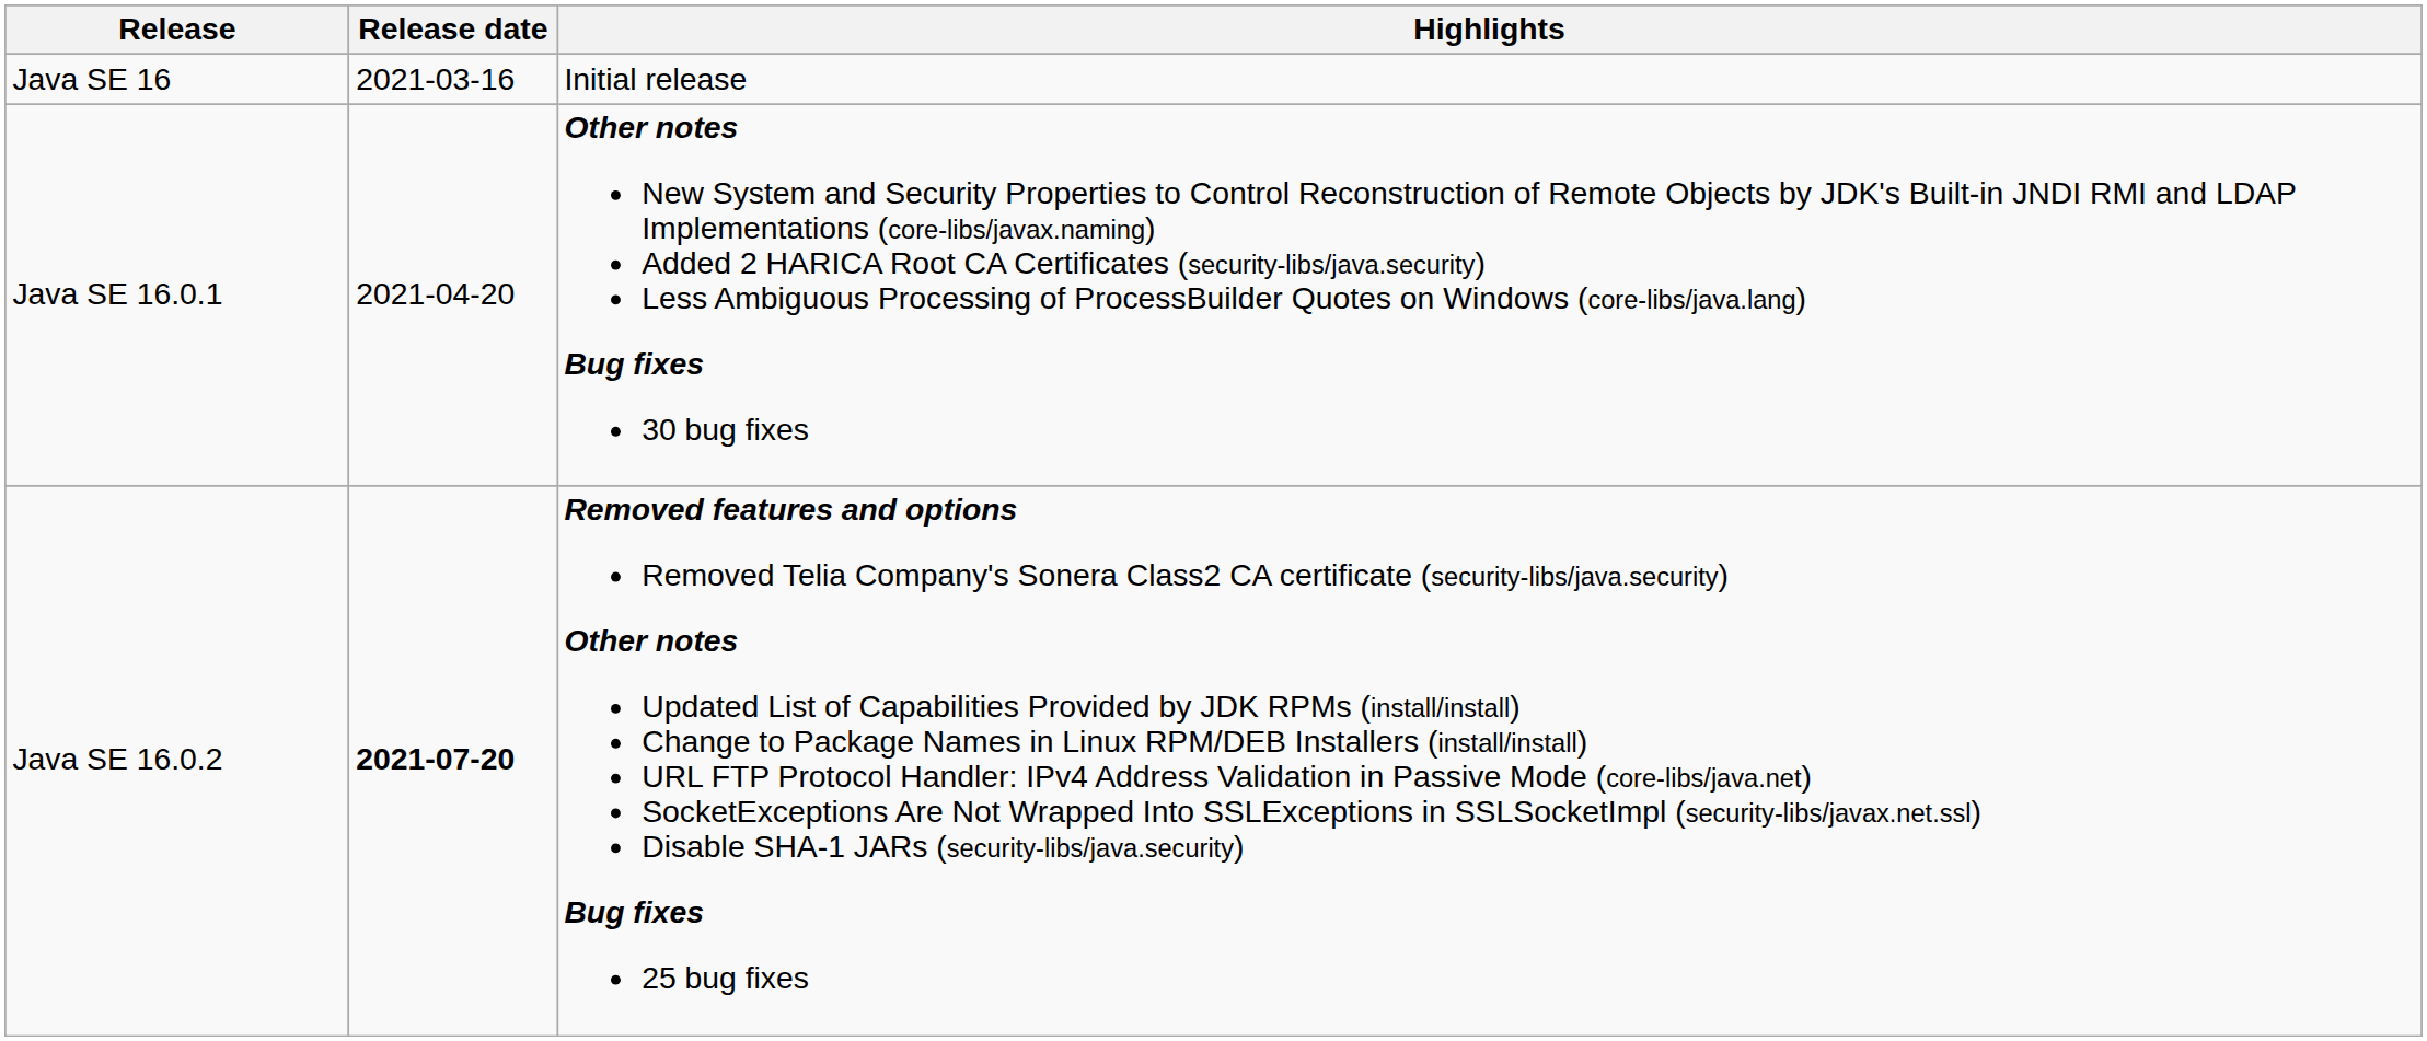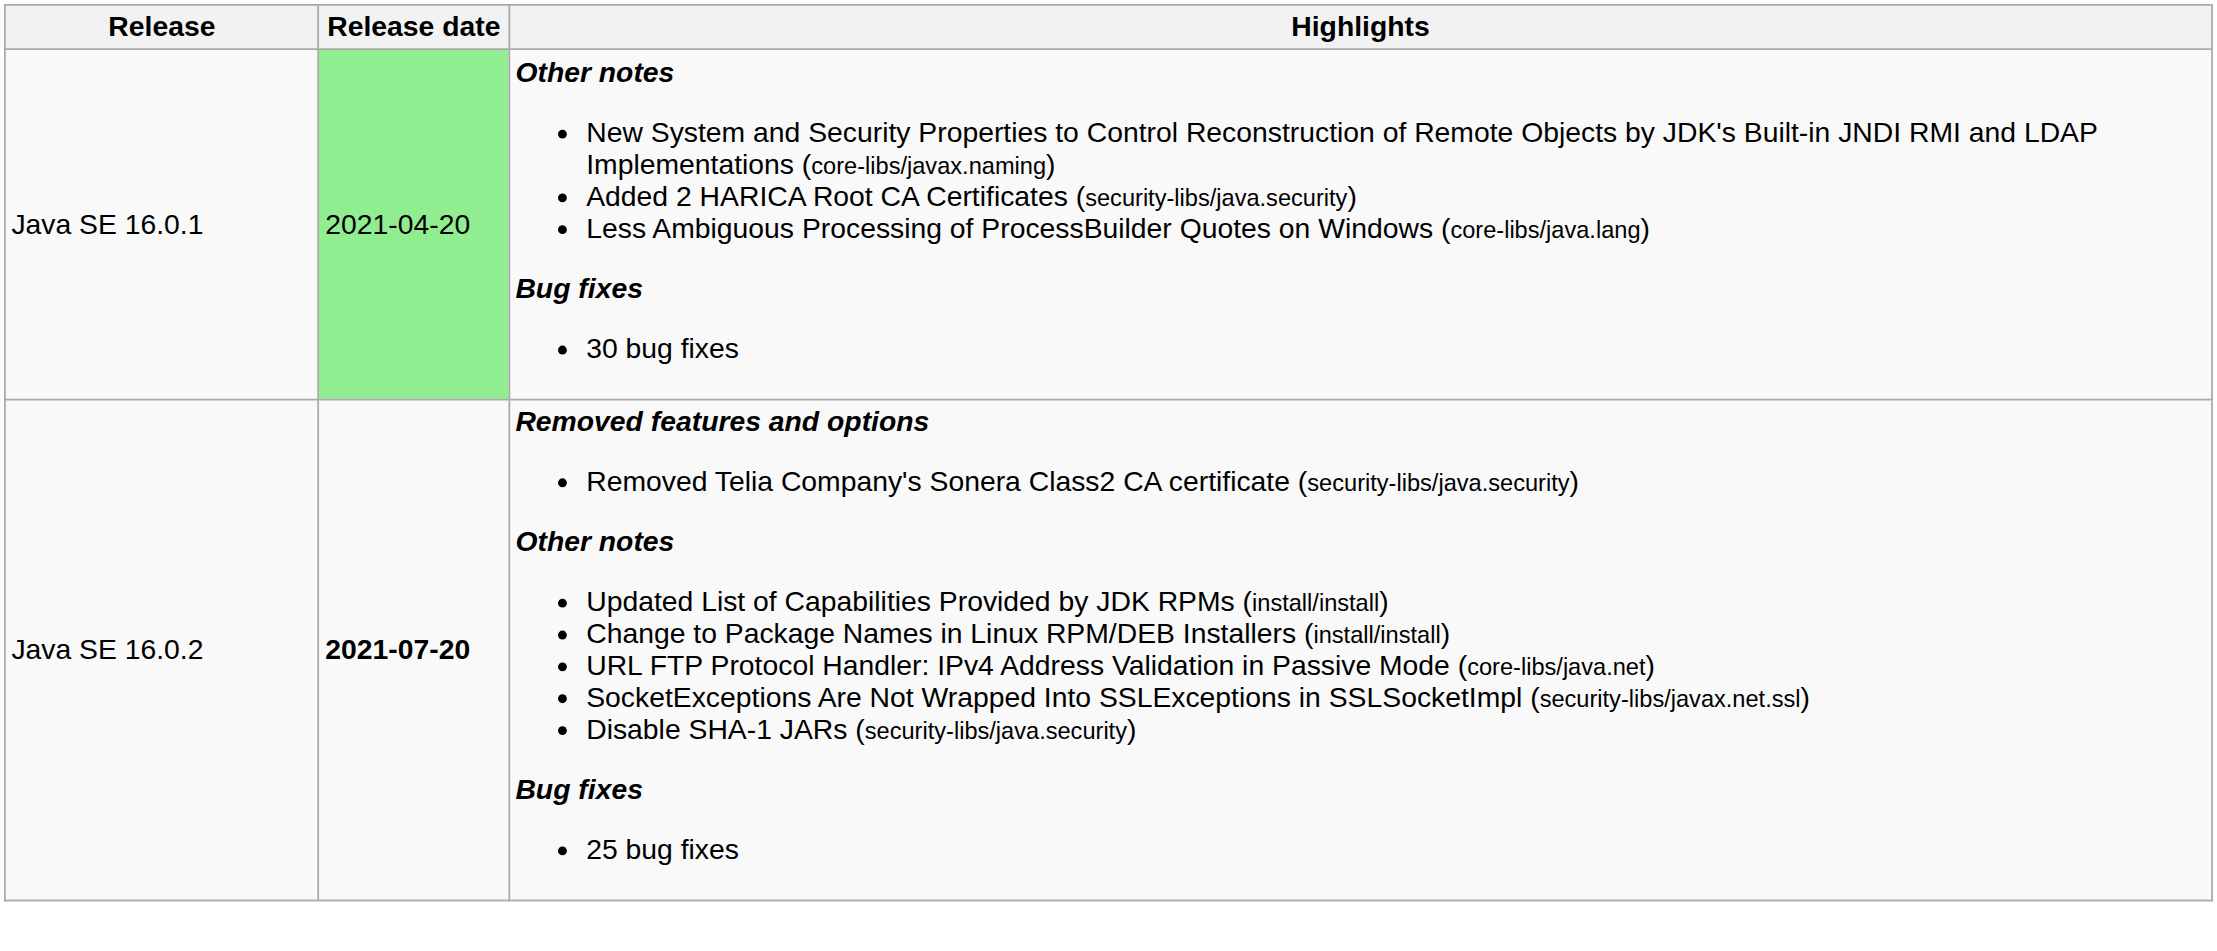- row: Java SE 16 | 2021-03-16 | Initial release
Java SE 16.0.1 | Release date: no background -> lightgreen background
